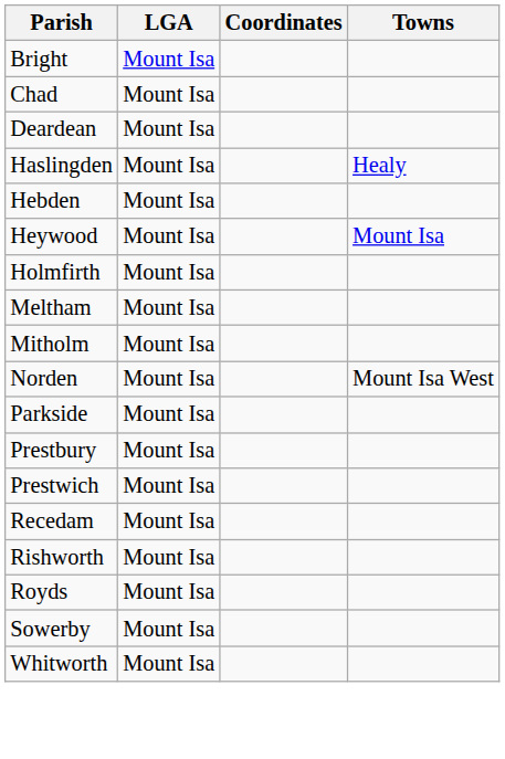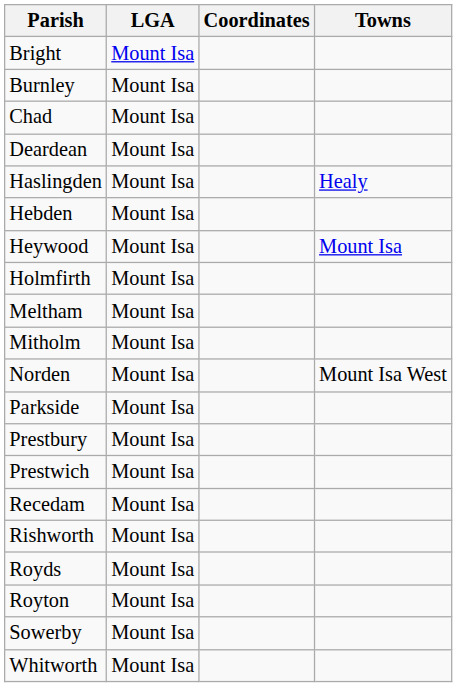+ row: Burnley | Mount Isa
+ row: Royton | Mount Isa
